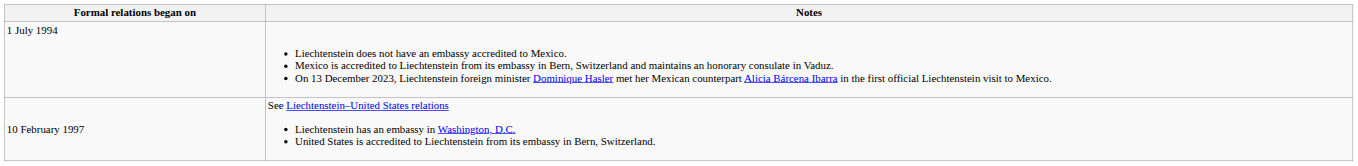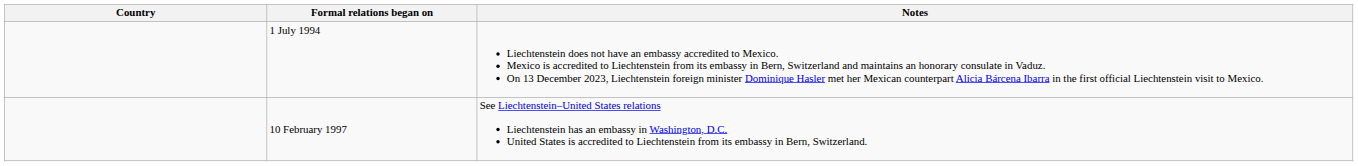+ column: Country
